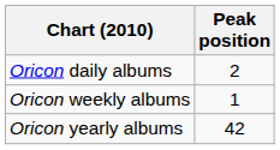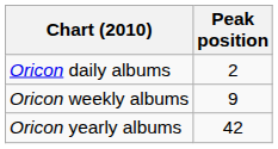Oricon weekly albums | Peak position: 1 -> 9
